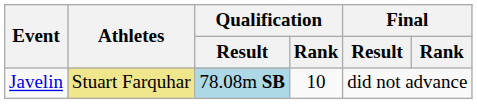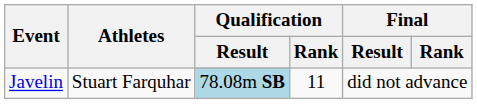Javelin | Athletes: khaki background -> no background
Javelin | Qualification / Rank: 10 -> 11
